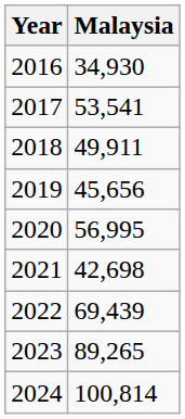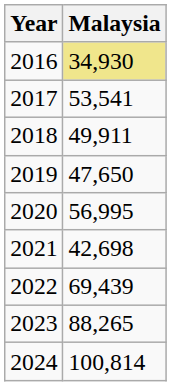2016 | Malaysia: no background -> khaki background
2019 | Malaysia: 45,656 -> 47,650
2023 | Malaysia: 89,265 -> 88,265
